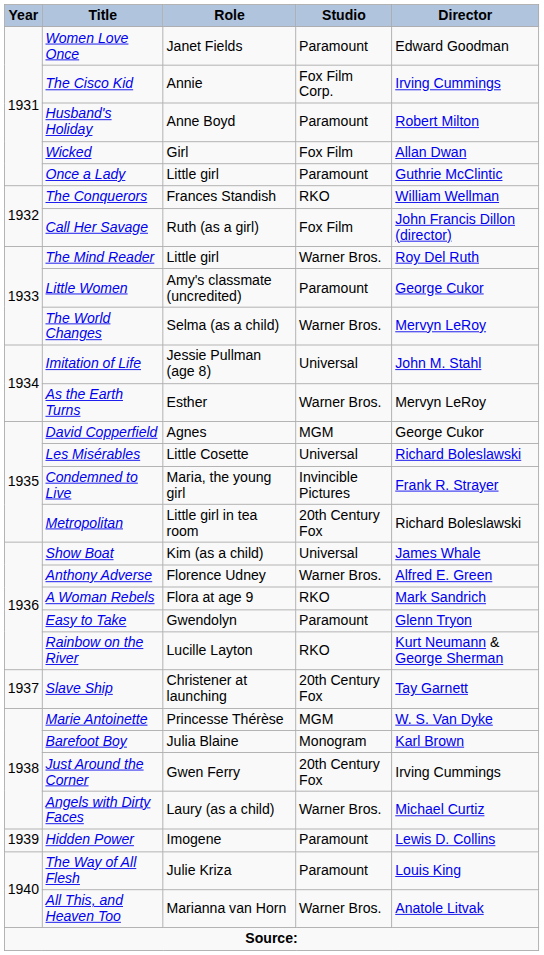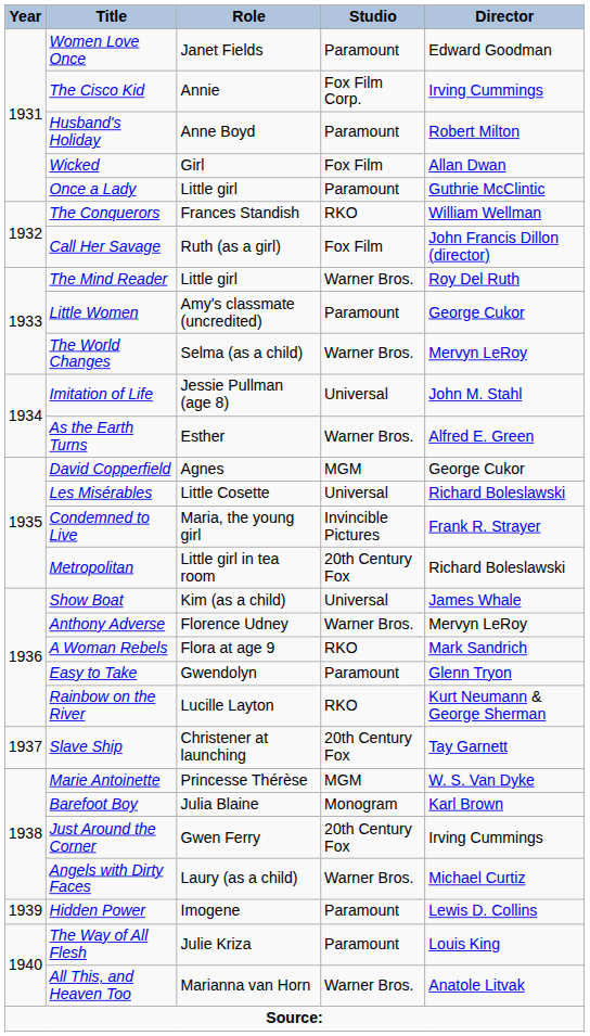As the Earth Turns | Director: Mervyn LeRoy -> Alfred E. Green
Anthony Adverse | Director: Alfred E. Green -> Mervyn LeRoy
